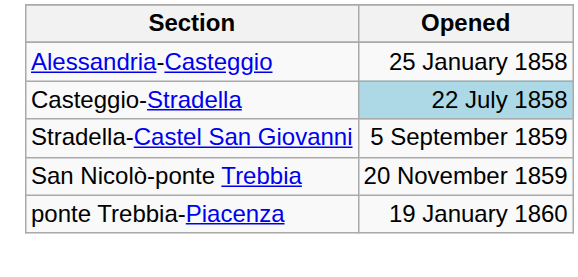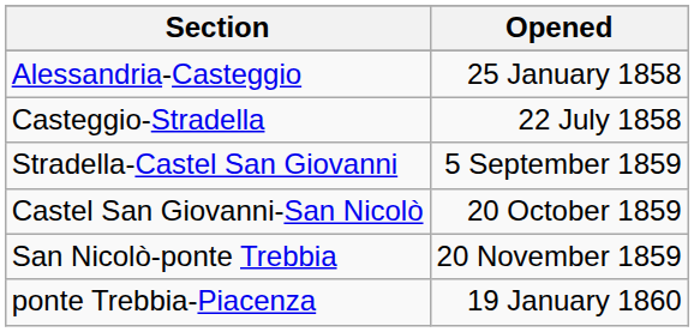Casteggio-Stradella | Opened: lightblue background -> no background
+ row: Castel San Giovanni-San Nicolò | 20 October 1859
